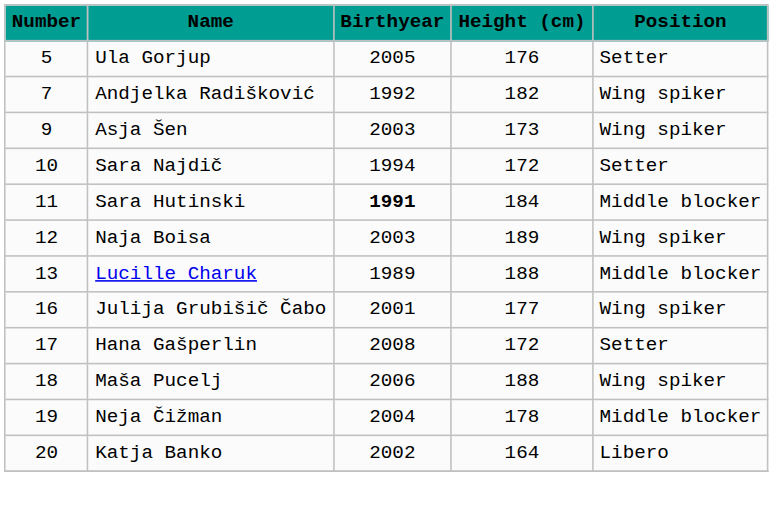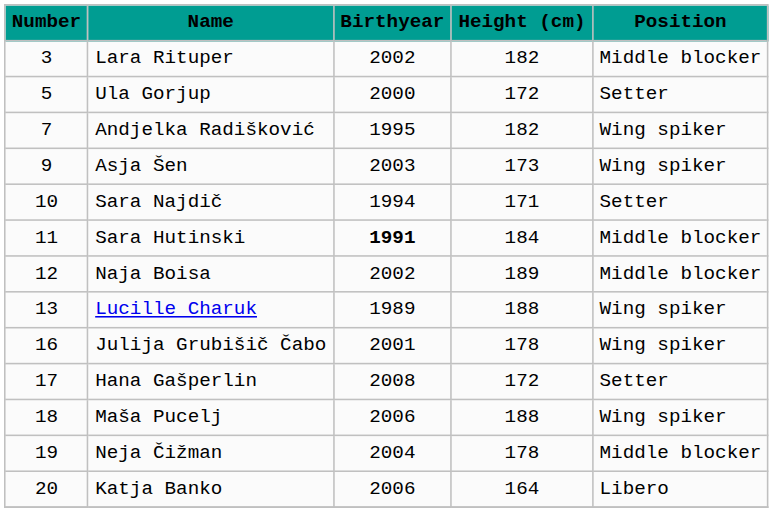+ row: 3 | Lara Rituper | 2002 | 182 | Middle blocker
Ula Gorjup | Birthyear: 2005 -> 2000
Ula Gorjup | Height (cm): 176 -> 172
Andjelka Radišković | Birthyear: 1992 -> 1995
Sara Najdič | Height (cm): 172 -> 171
Naja Boisa | Birthyear: 2003 -> 2002
Naja Boisa | Position: Wing spiker -> Middle blocker
Lucille Charuk | Position: Middle blocker -> Wing spiker
Julija Grubišič Čabo | Height (cm): 177 -> 178
Katja Banko | Birthyear: 2002 -> 2006
